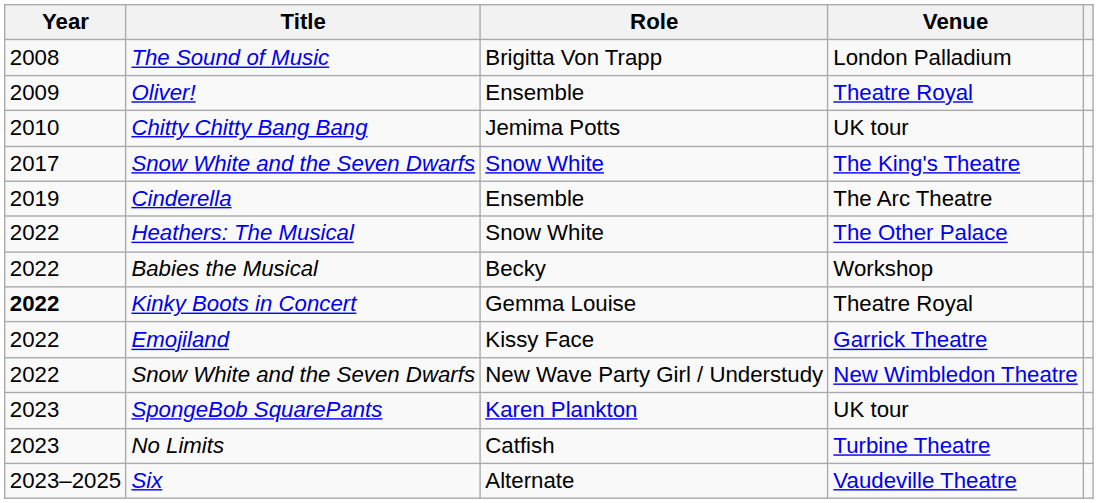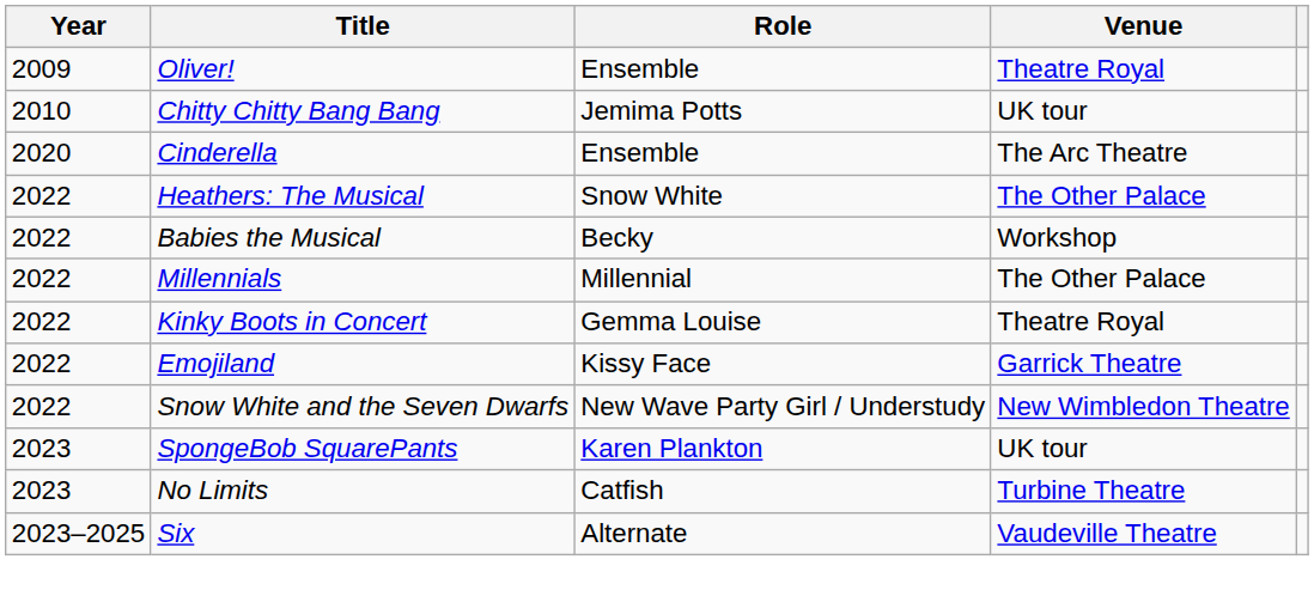- row: 2008 | The Sound of Music | Brigitta Von Trapp | London Palladium
- row: 2017 | Snow White and the Seven Dwarfs | Snow White | The King's Theatre
Cinderella | Year: 2019 -> 2020
+ row: 2022 | Millennials | Millennial | The Other Palace
Kinky Boots in Concert | Year: bold -> normal
